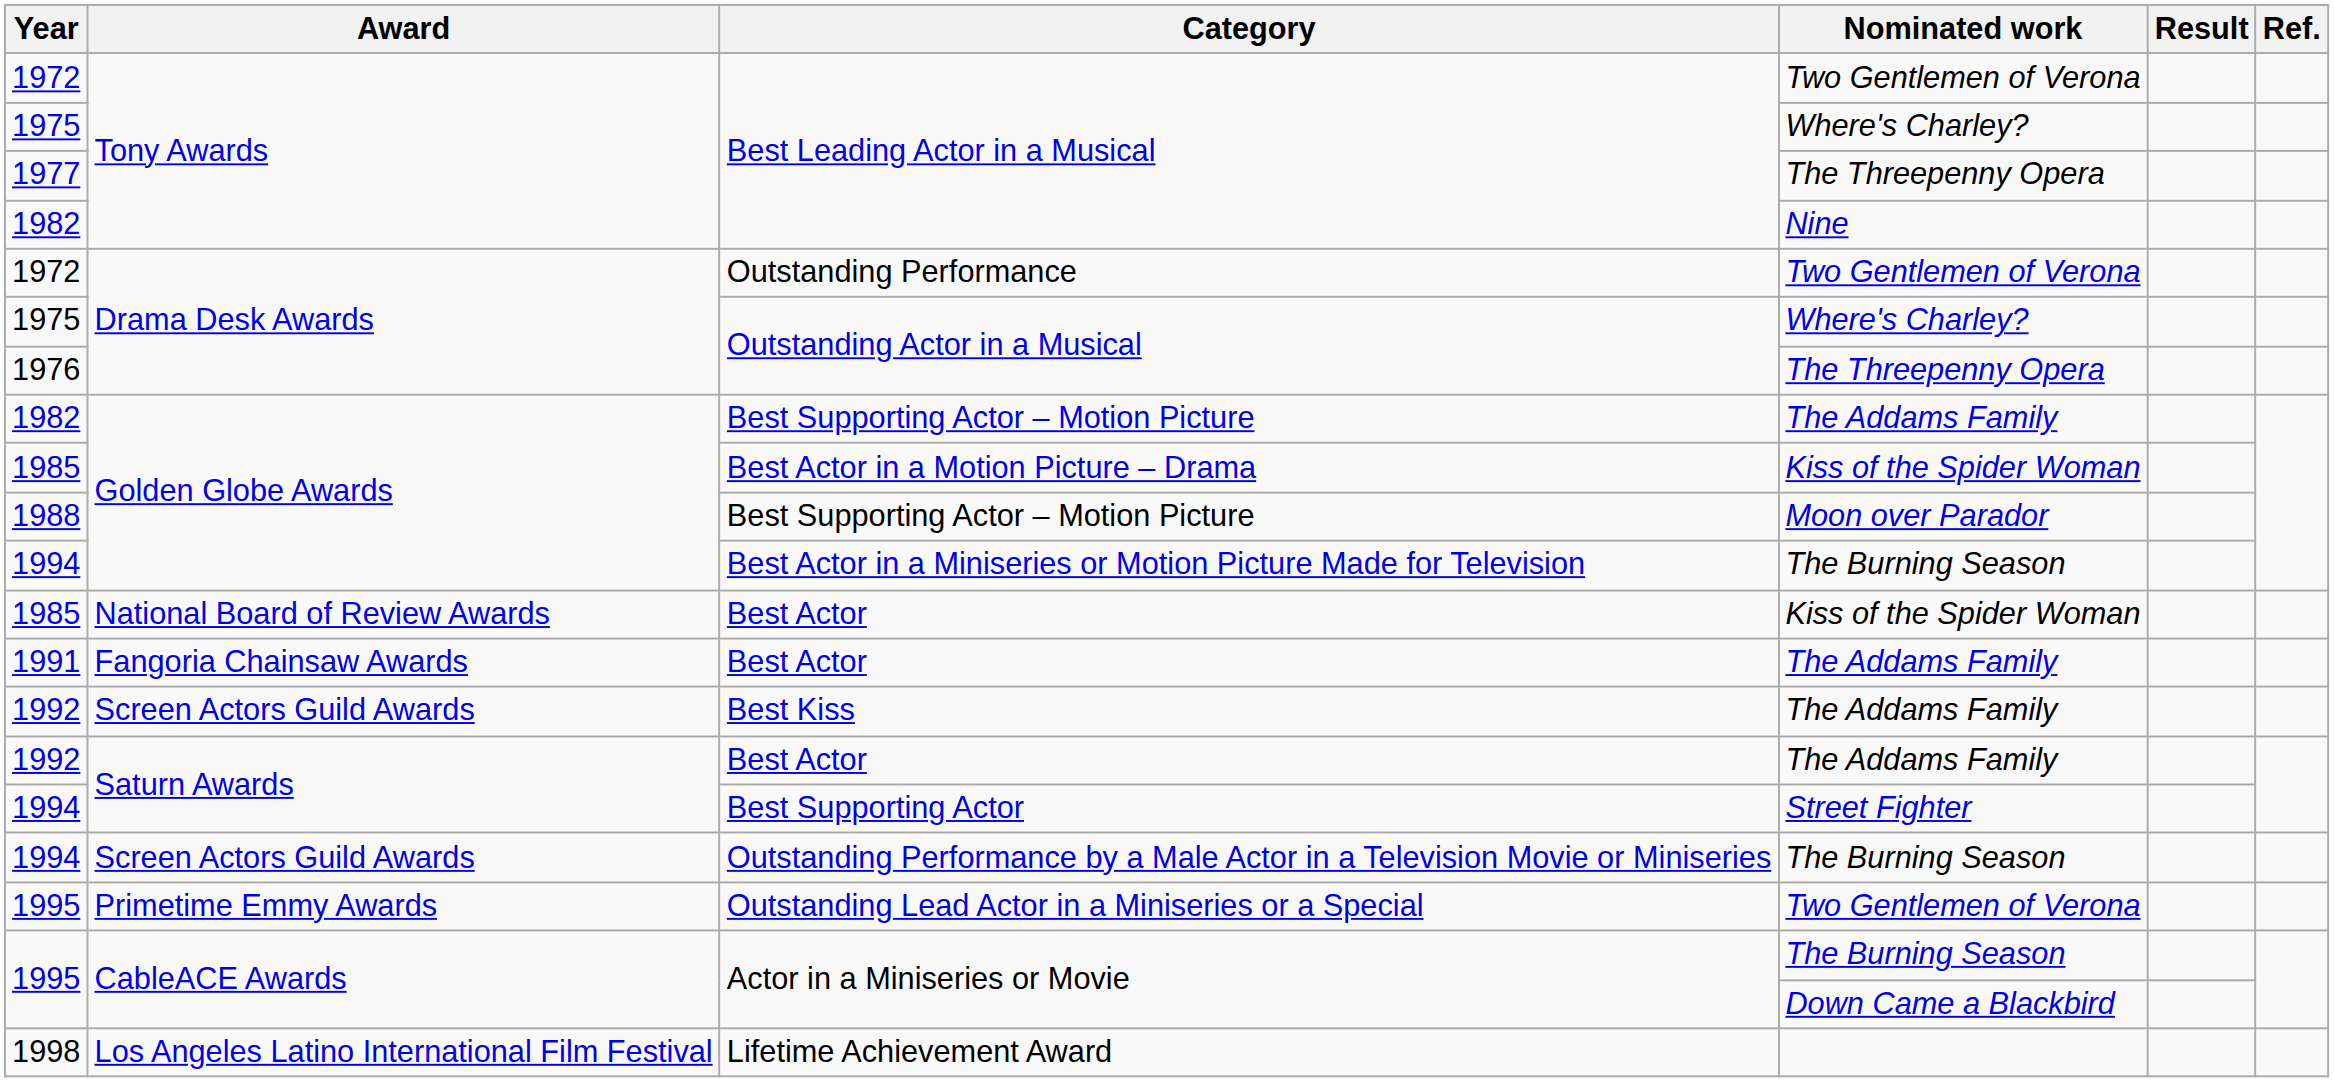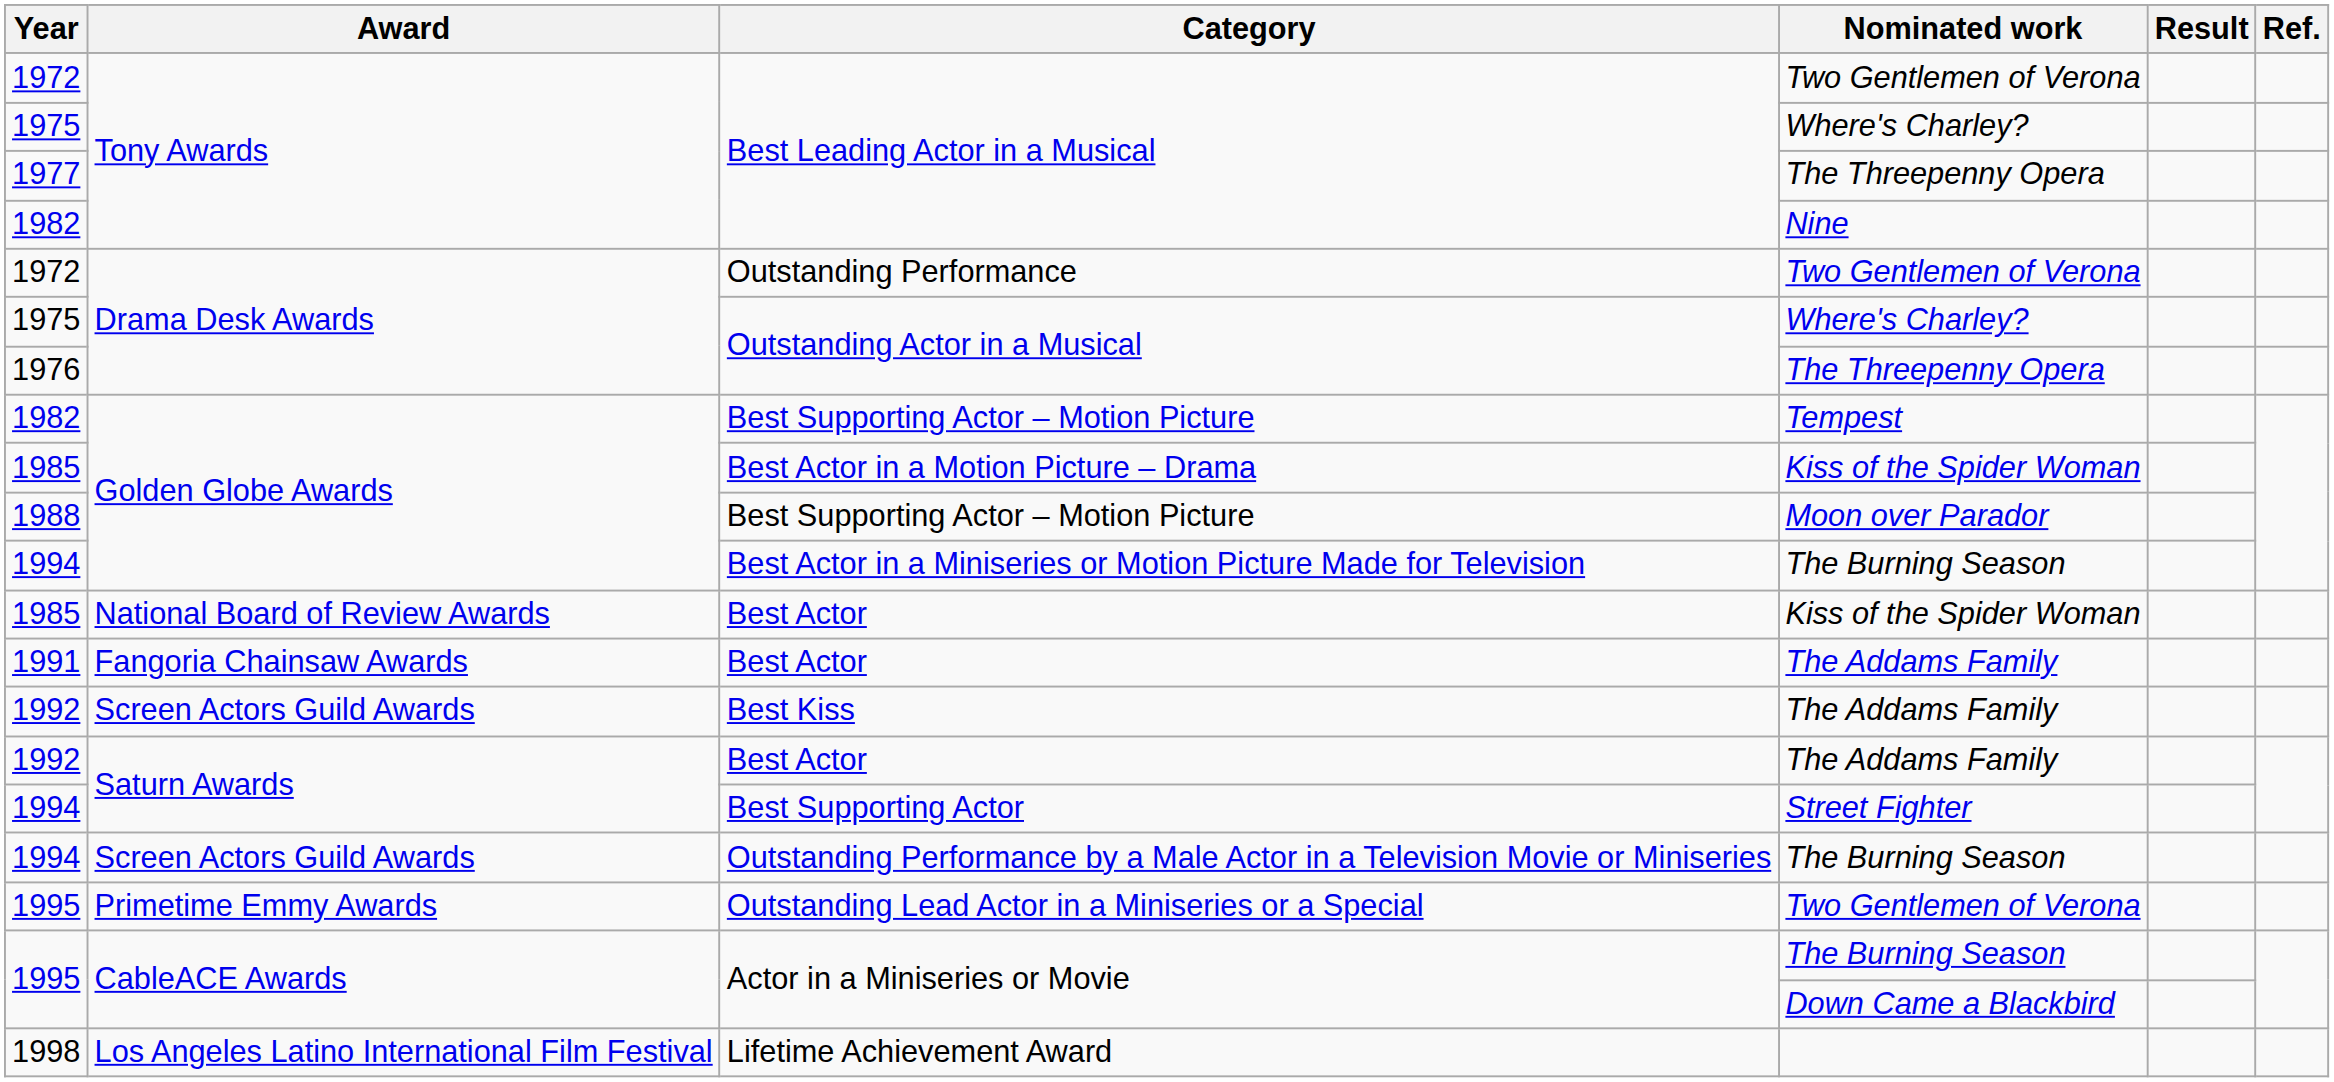1982 / Best Supporting Actor – Motion Picture | Nominated work: The Addams Family -> Tempest
